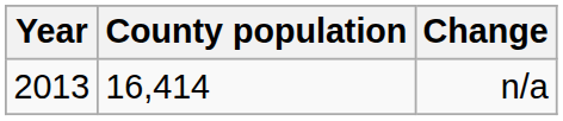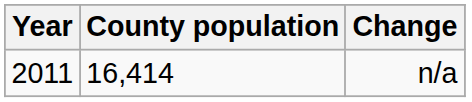n/a | Year: 2013 -> 2011
